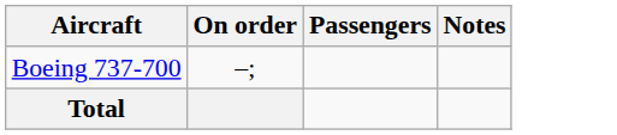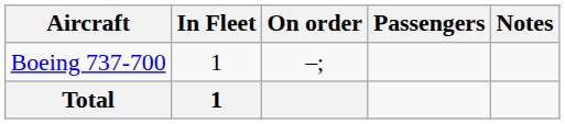+ column: In Fleet | 1 | 1
